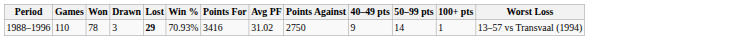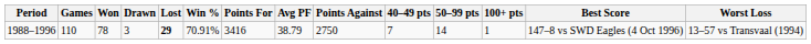+ column: Best Score | 147–8 vs SWD Eagles (4 Oct 1996)
1988–1996 | Win %: 70.93% -> 70.91%
1988–1996 | Avg PF: 31.02 -> 38.79
1988–1996 | 40–49 pts: 9 -> 7
